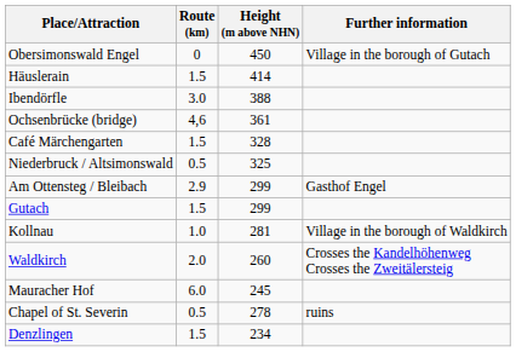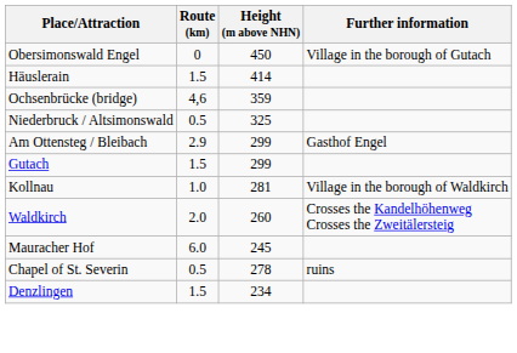- row: Ibendörfle | 3.0 | 388
Ochsenbrücke (bridge) | Height (m above NHN): 361 -> 359
- row: Café Märchengarten | 1.5 | 328
